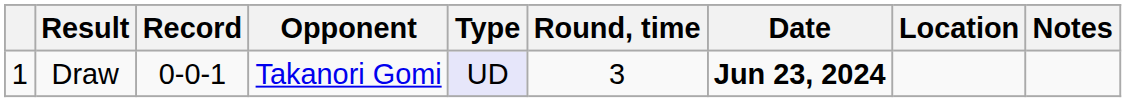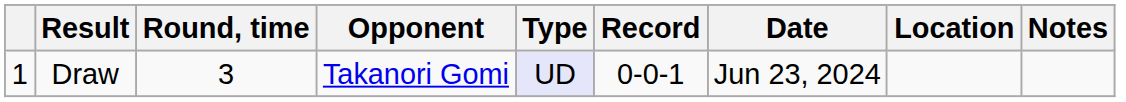columns swapped: Record <-> Round, time
Draw | Date: bold -> normal
